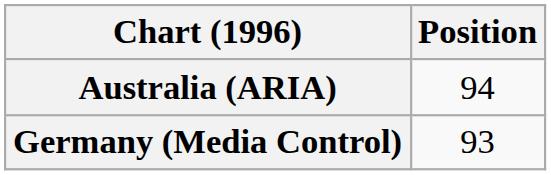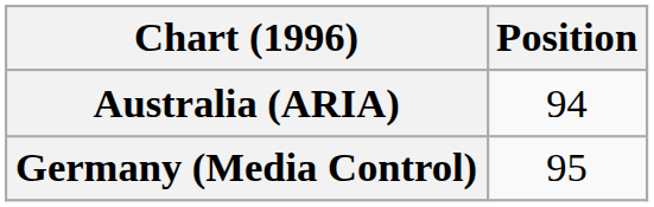Germany (Media Control) | Position: 93 -> 95
